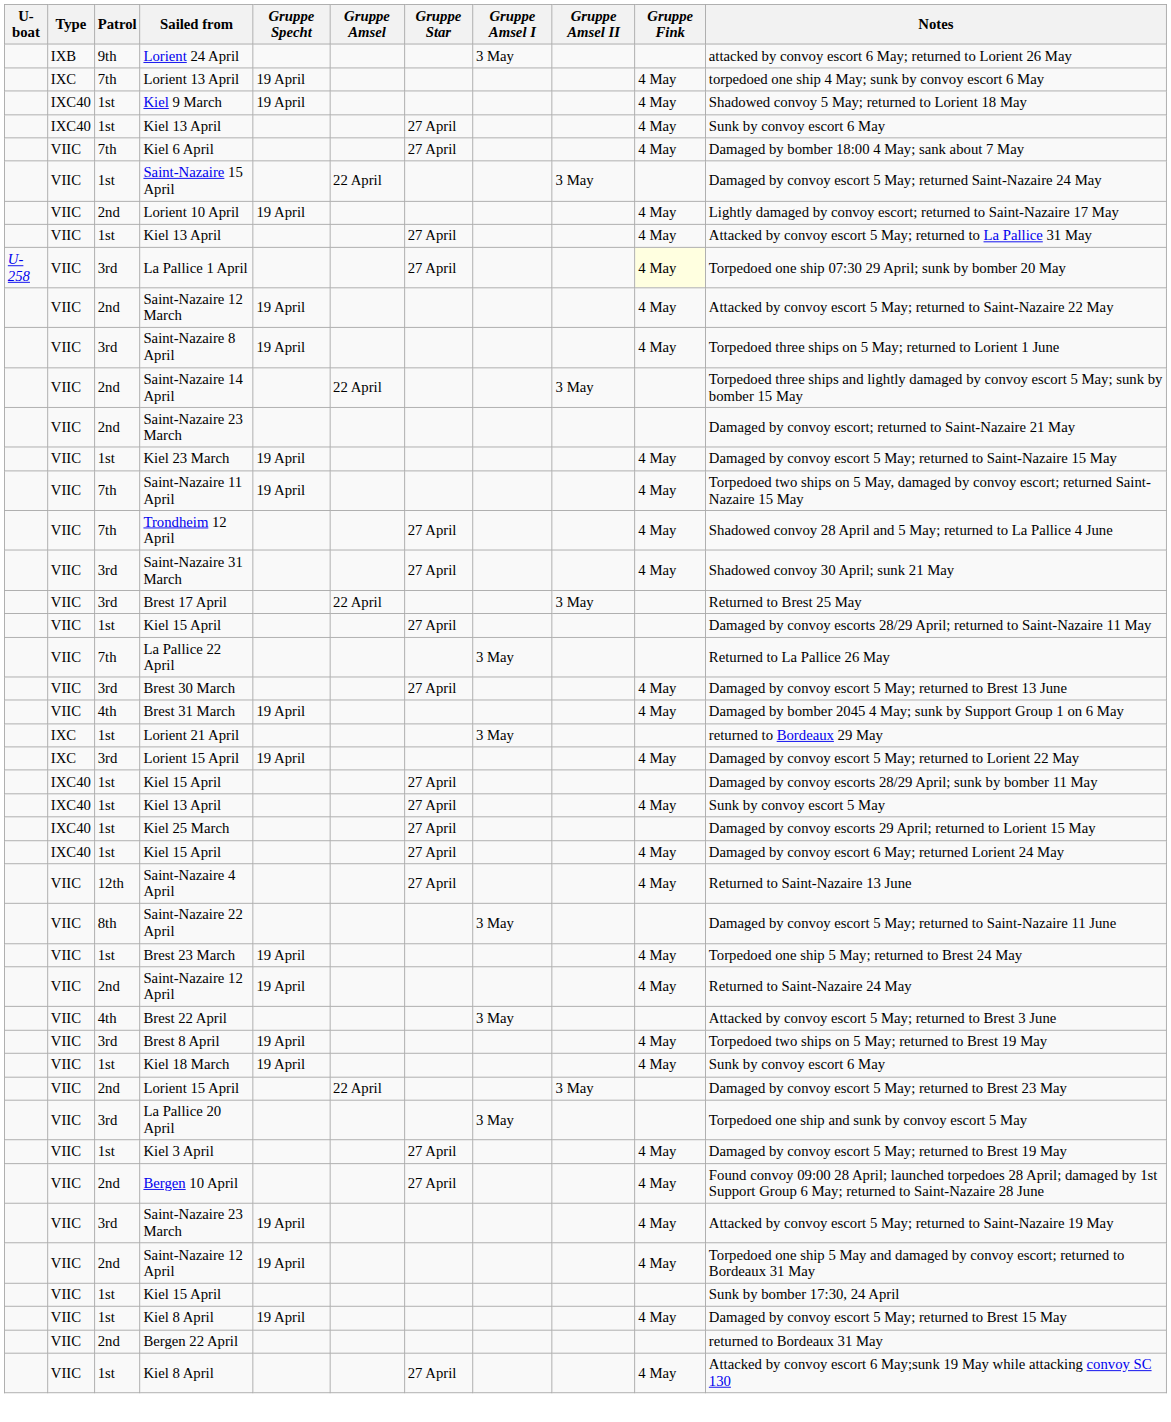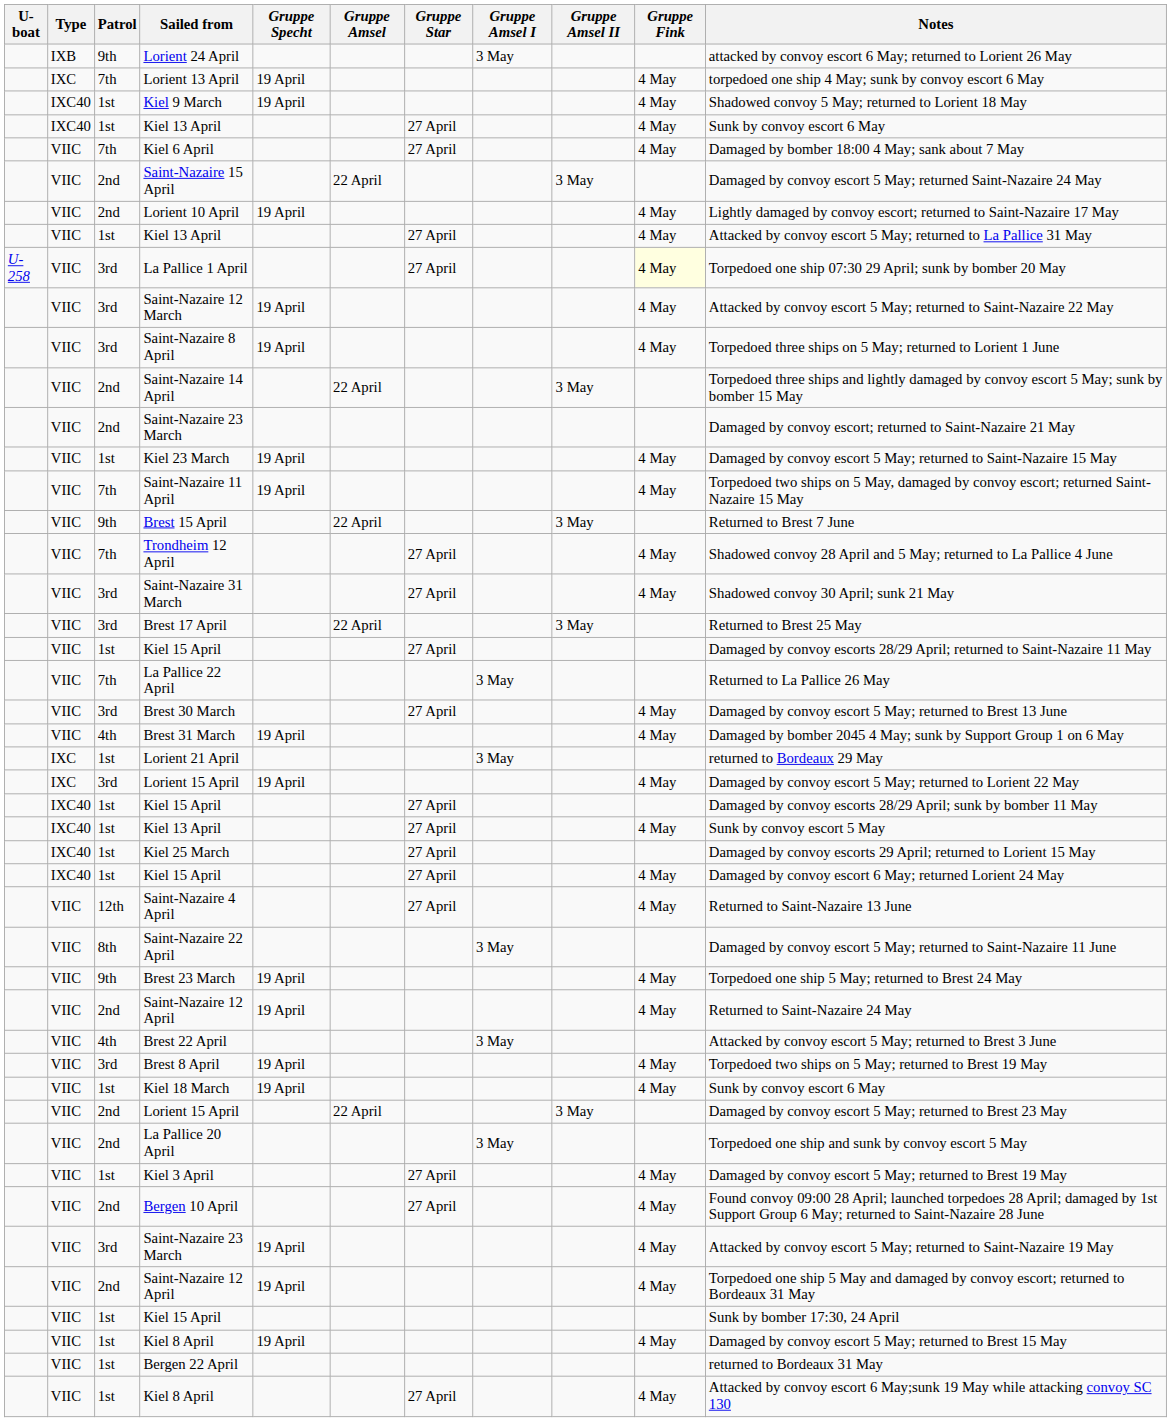Saint-Nazaire 15 April | Patrol: 1st -> 2nd
Saint-Nazaire 12 March | Patrol: 2nd -> 3rd
+ row: VIIC | 9th | Brest 15 April | 22 April | 3 May | Returned to Brest 7 June
Brest 23 March | Patrol: 1st -> 9th
La Pallice 20 April | Patrol: 3rd -> 2nd
Bergen 22 April | Patrol: 2nd -> 1st
